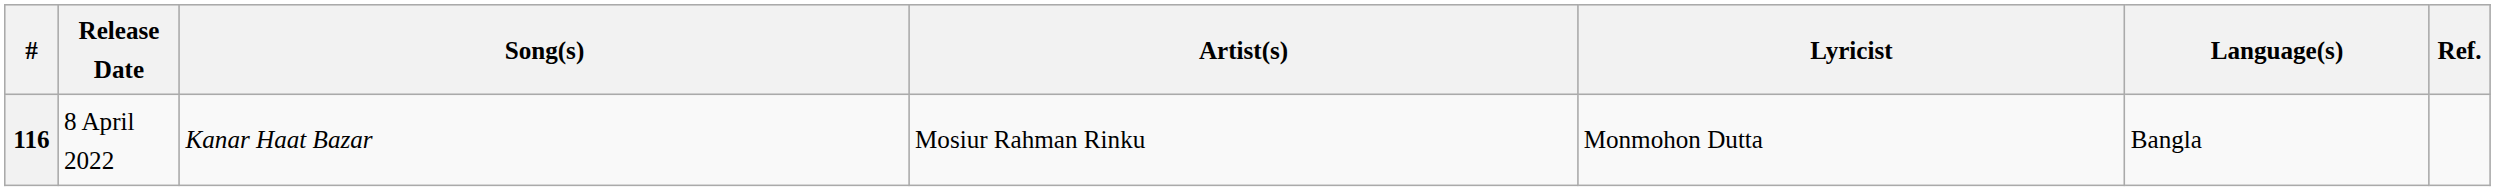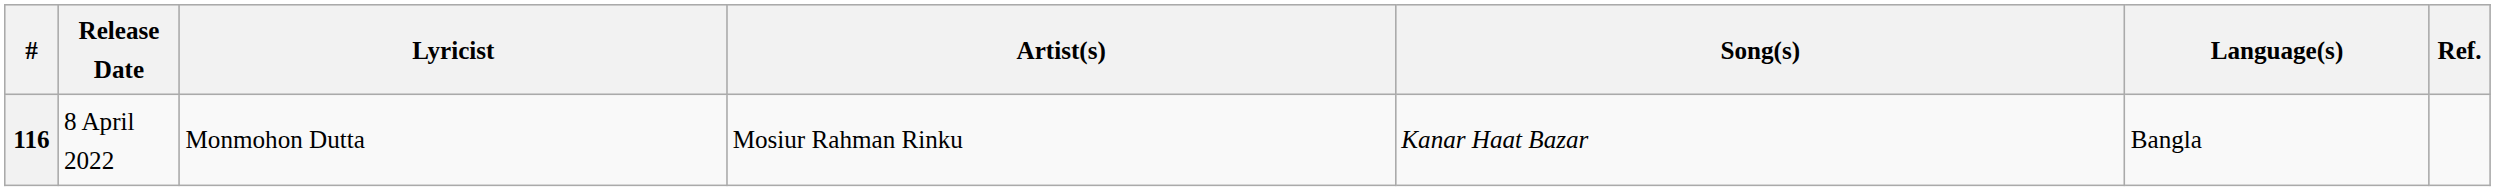columns swapped: Song(s) <-> Lyricist
